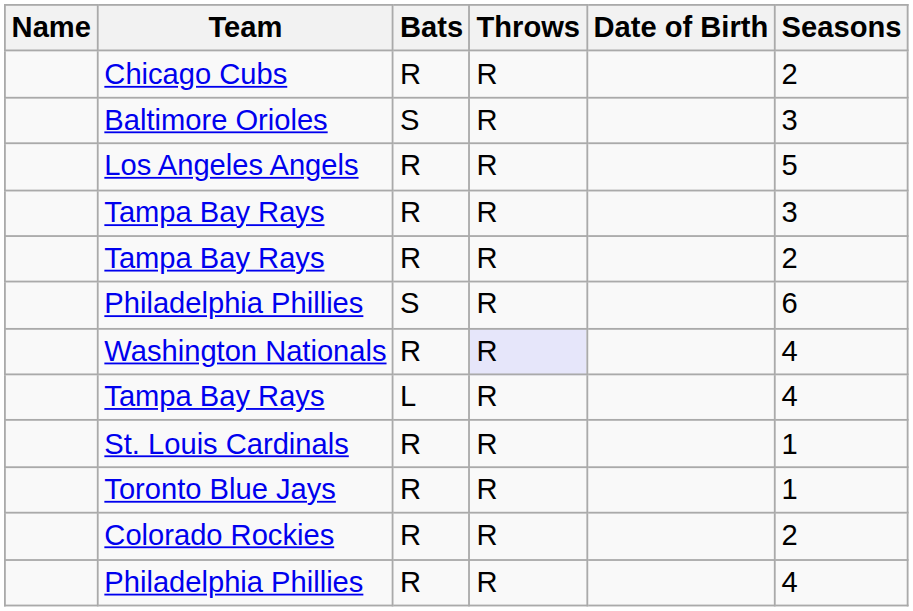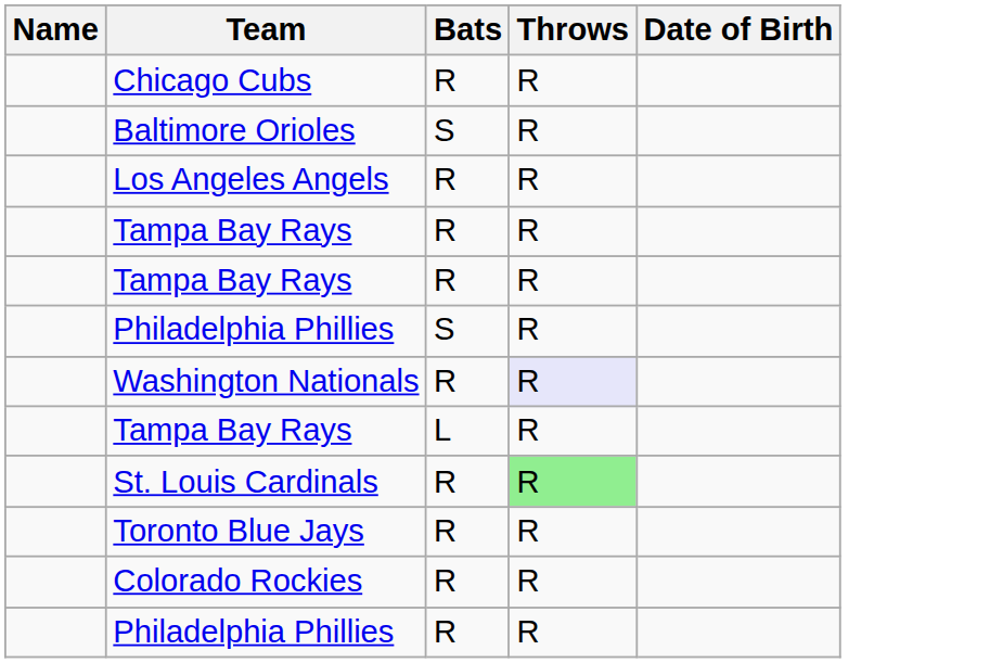- column: Seasons | 2 | 3 | 5 | 3 | 2 | 6 | 4 | 4 | 1 | 1 | 2 | 4
St. Louis Cardinals | Throws: no background -> lightgreen background
